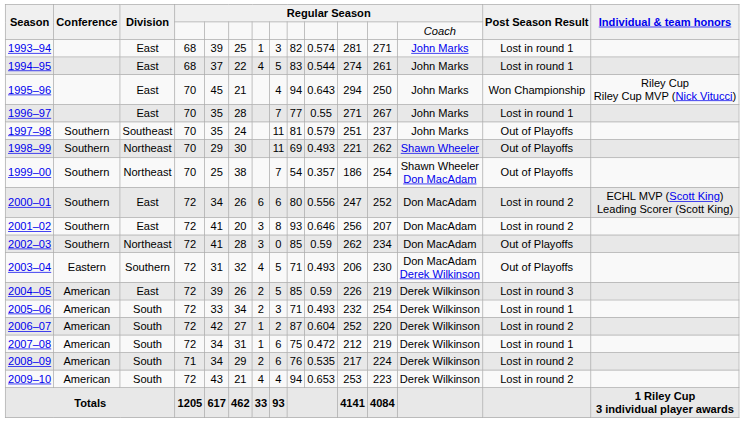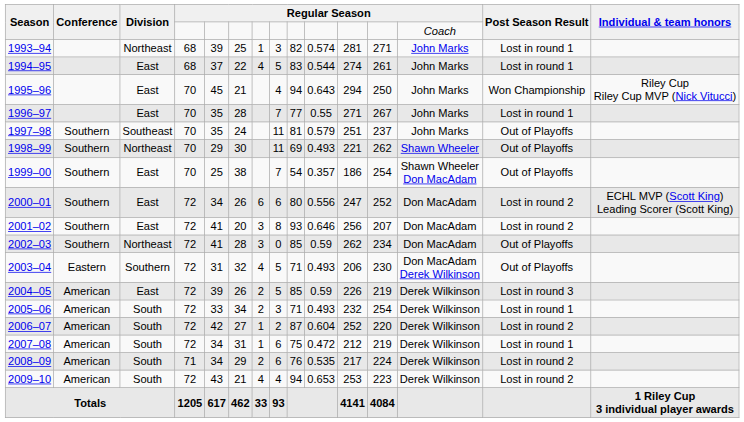1993–94 | Division: East -> Northeast
1999–00 | Division: Northeast -> East
